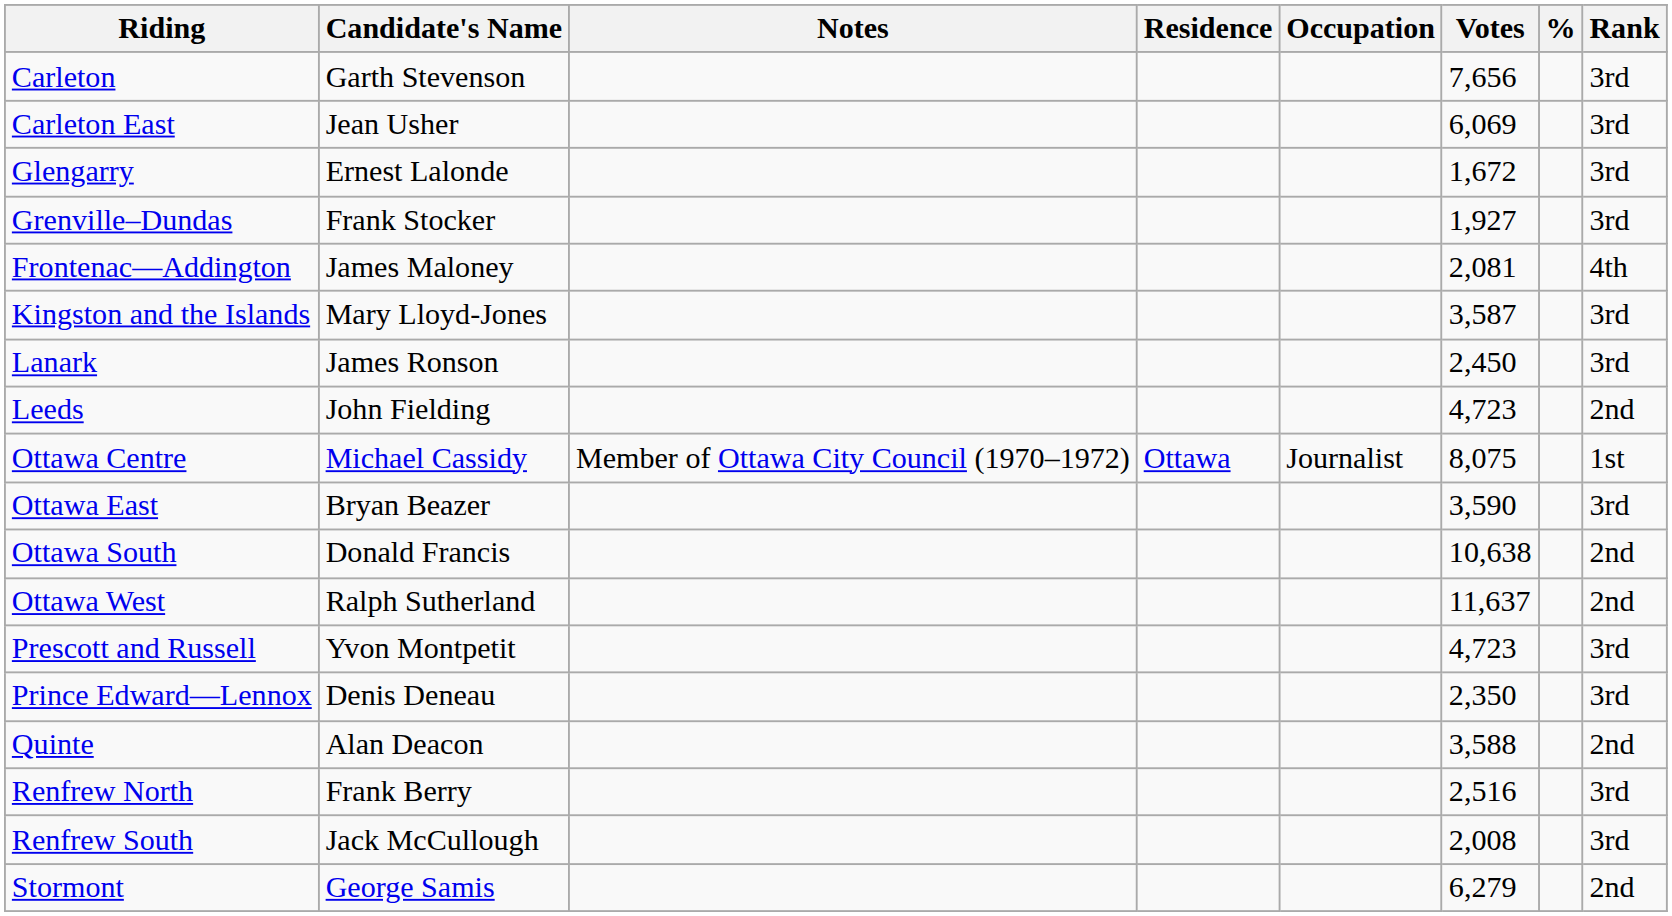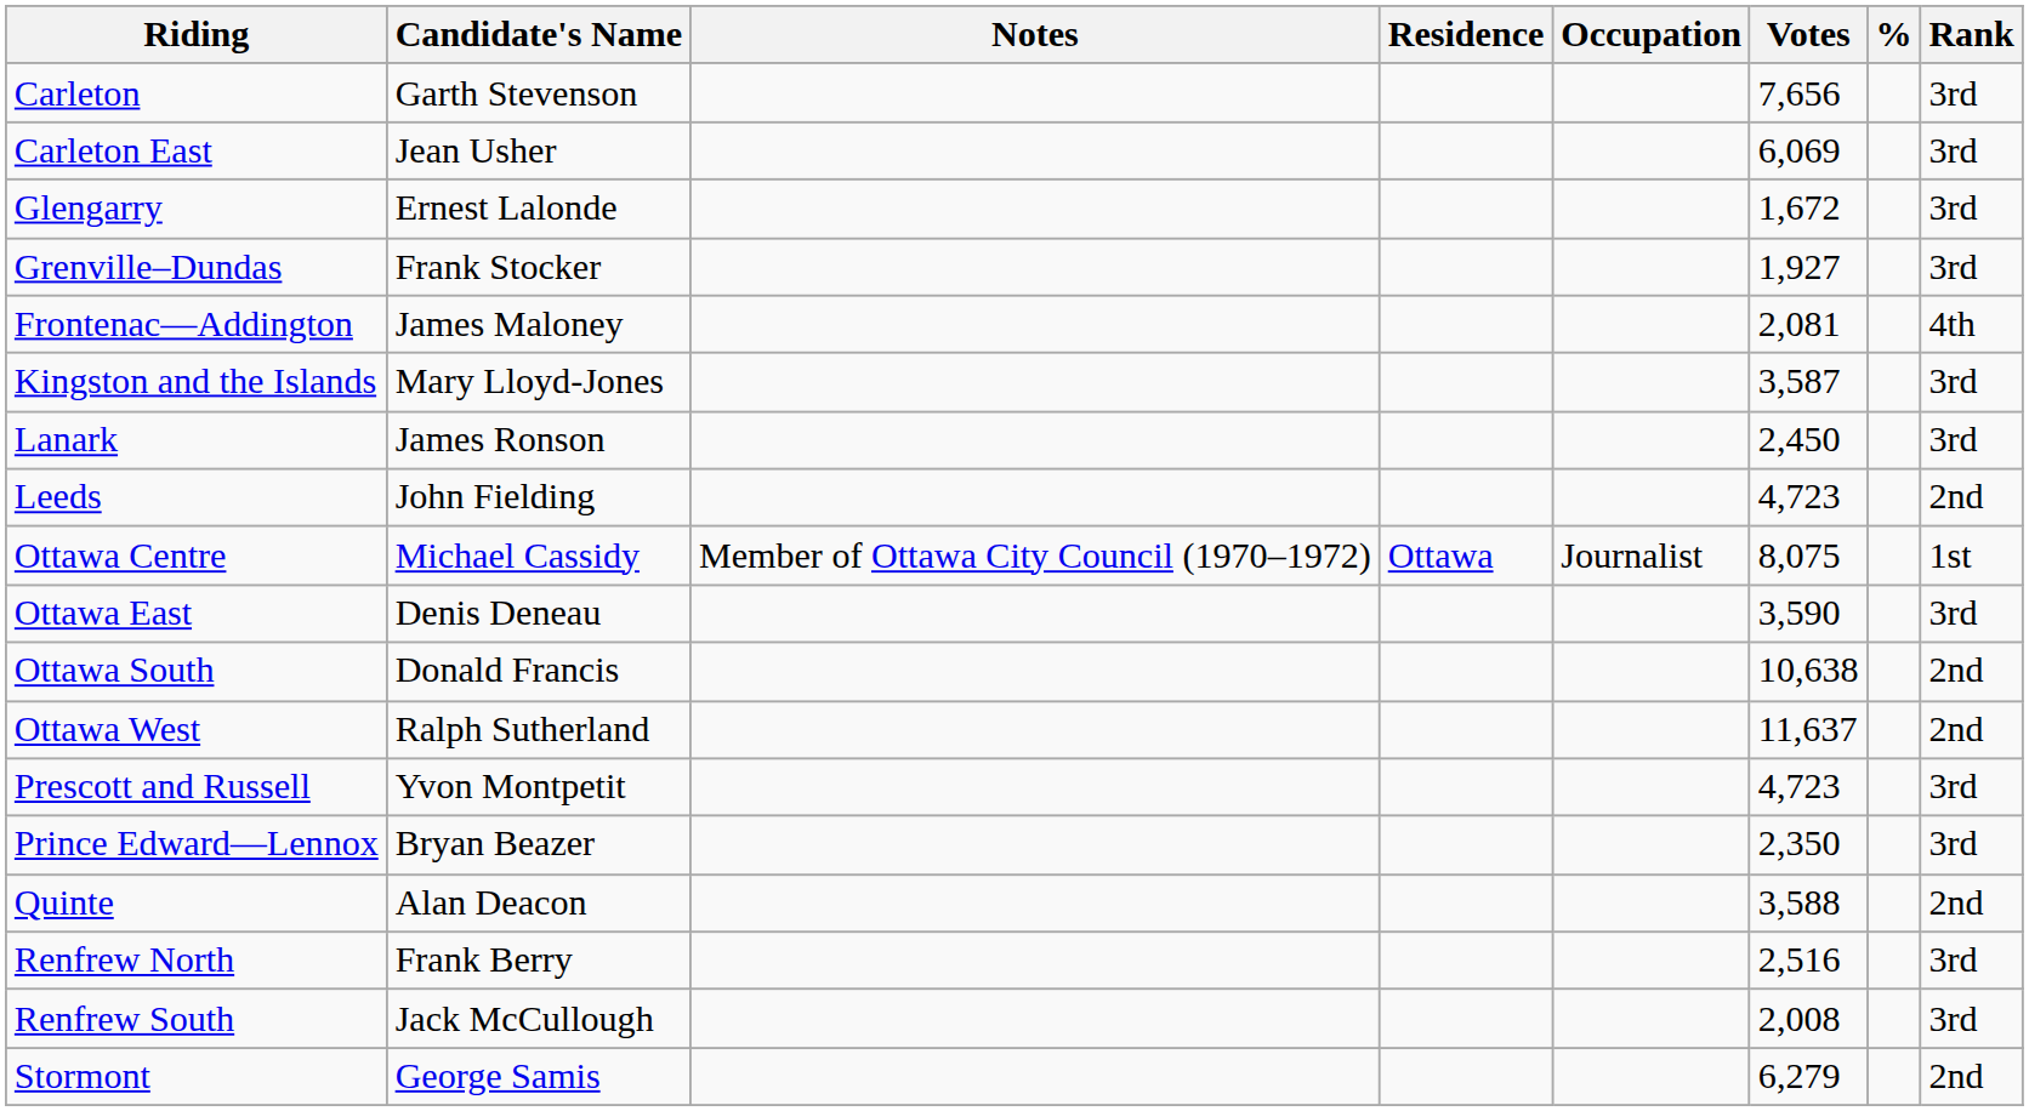Ottawa East | Candidate's Name: Bryan Beazer -> Denis Deneau
Prince Edward—Lennox | Candidate's Name: Denis Deneau -> Bryan Beazer
